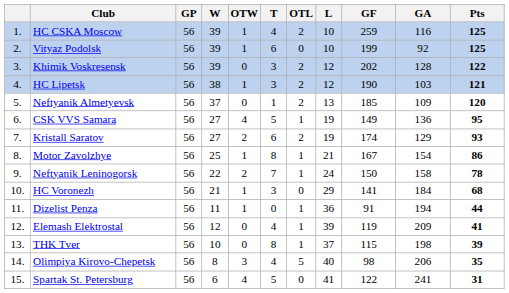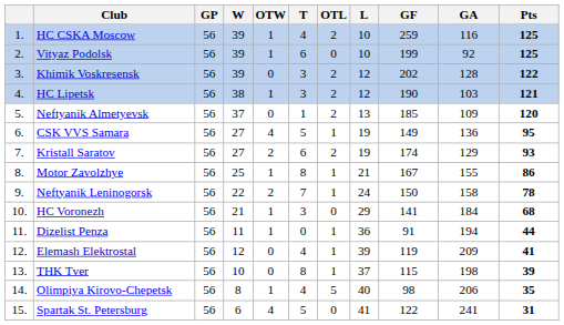Motor Zavolzhye | GA: 154 -> 155
Olimpiya Kirovo-Chepetsk | OTW: 3 -> 1
